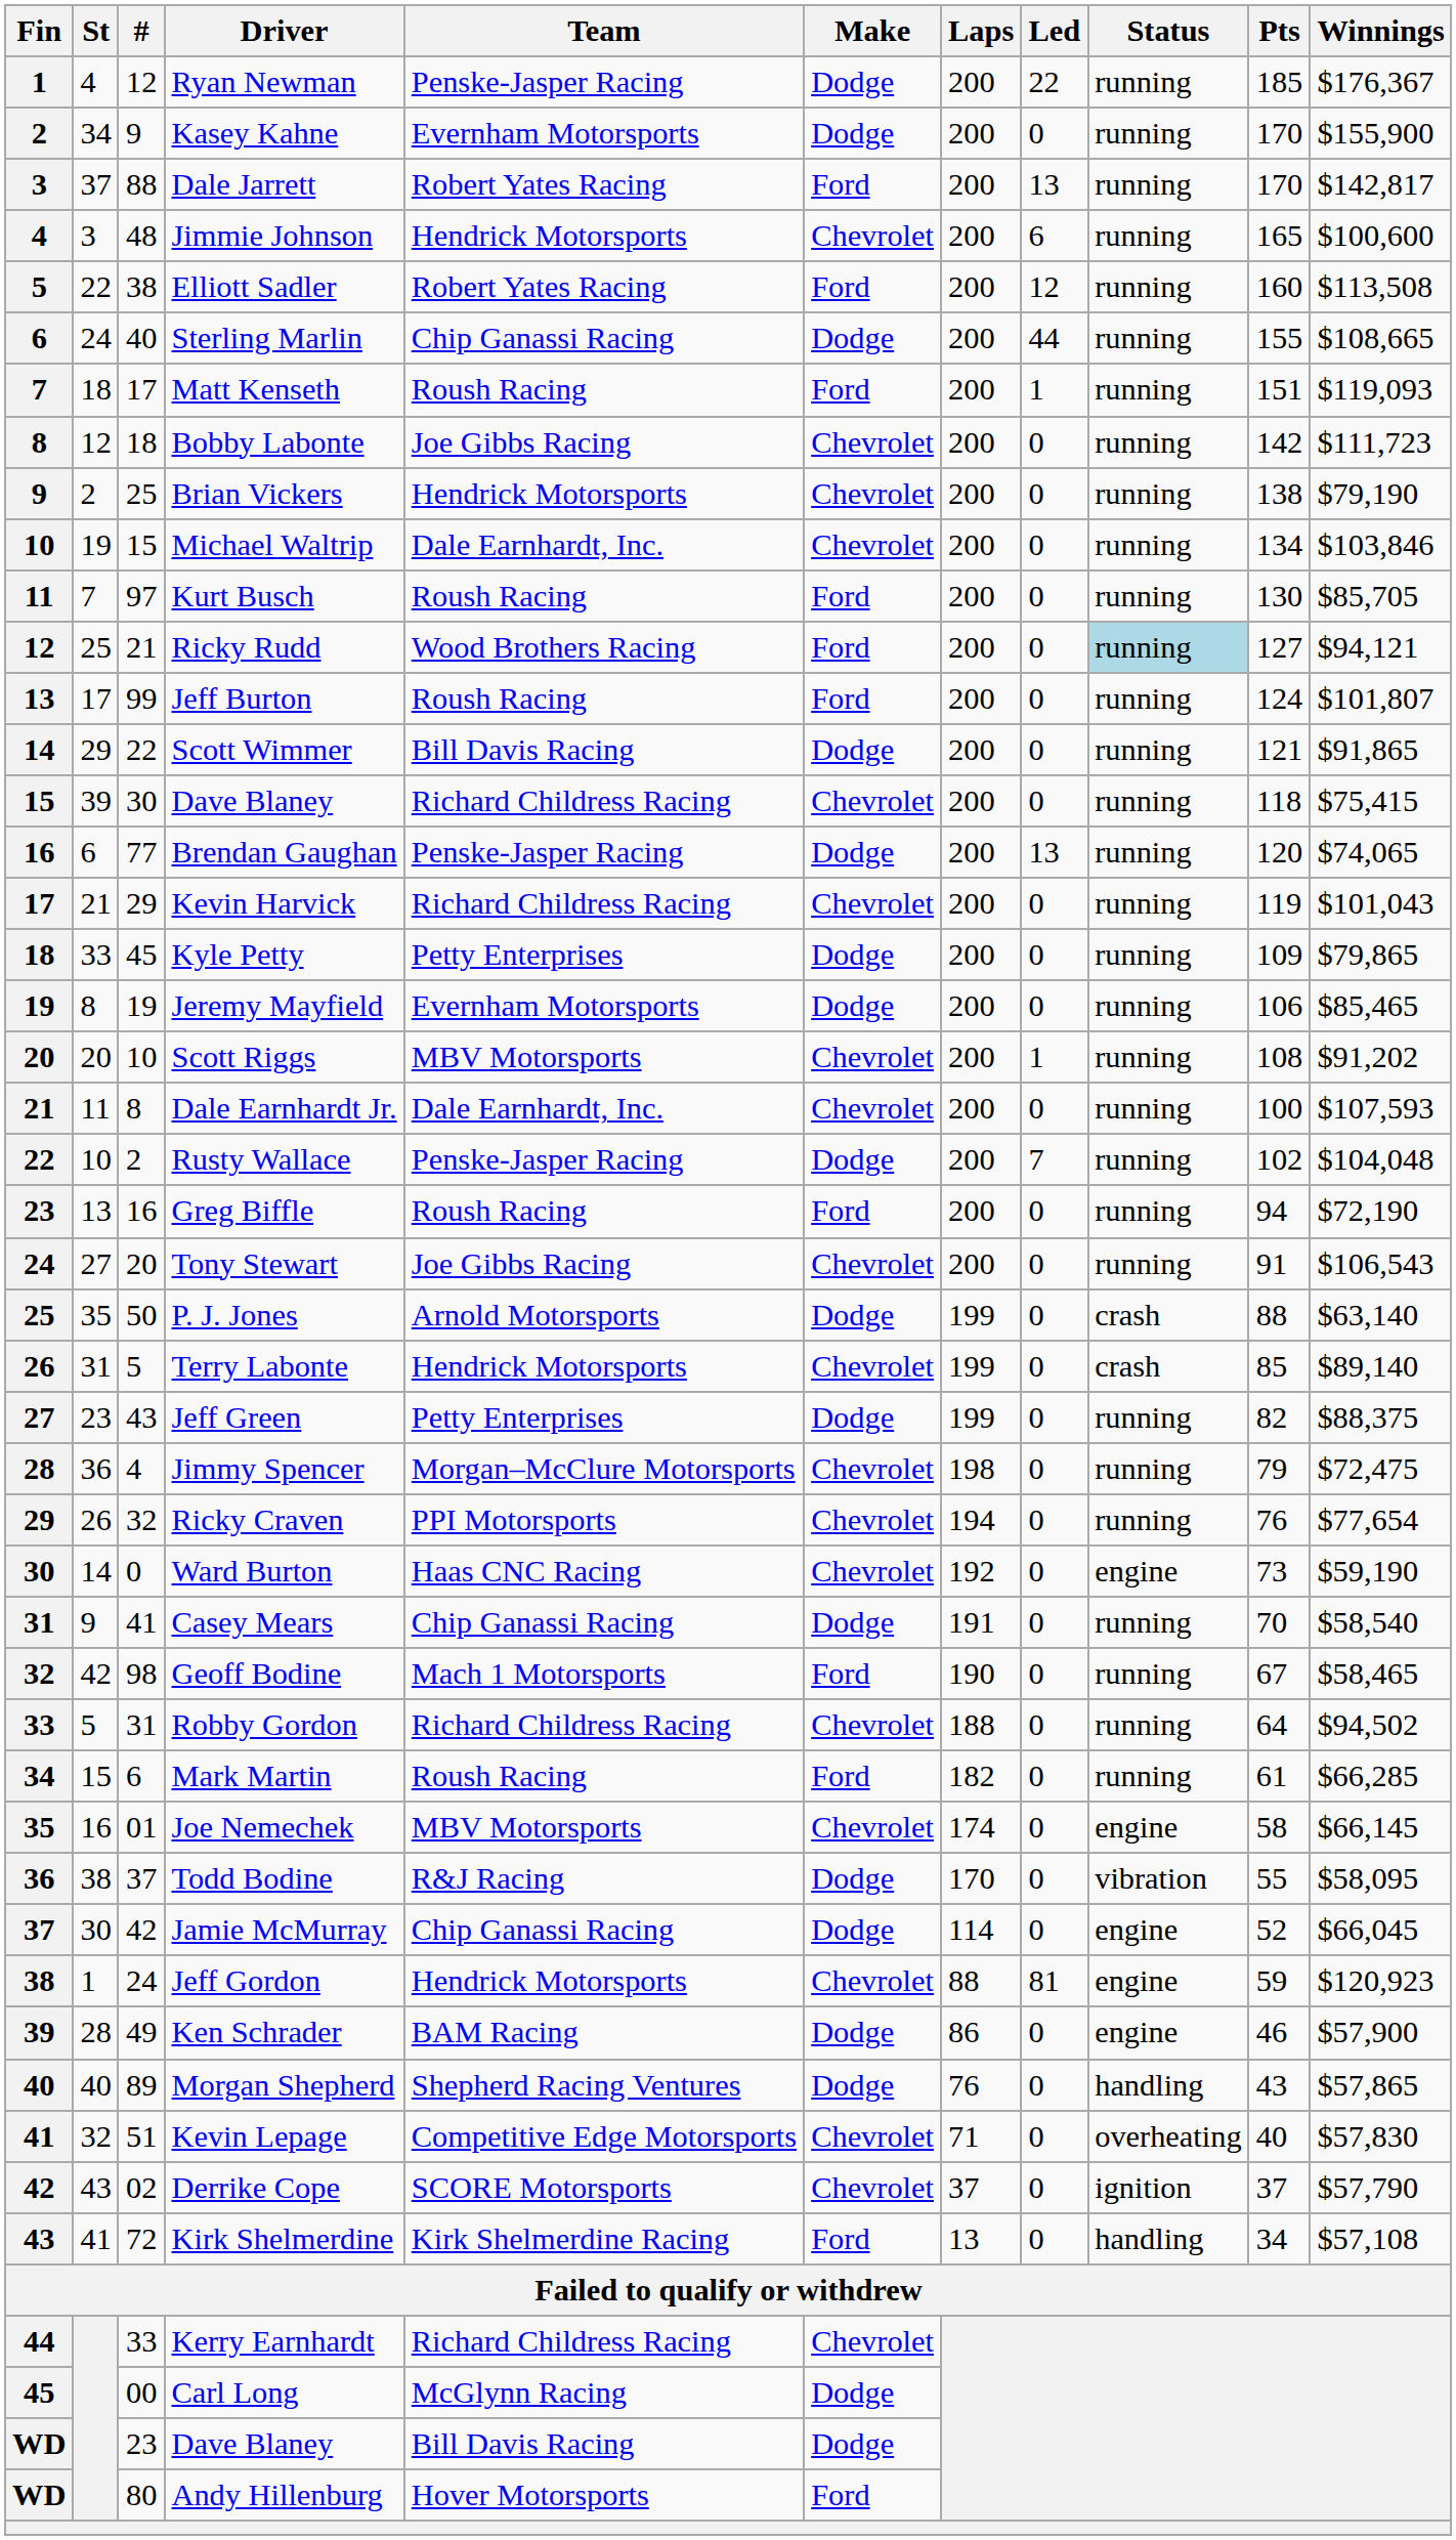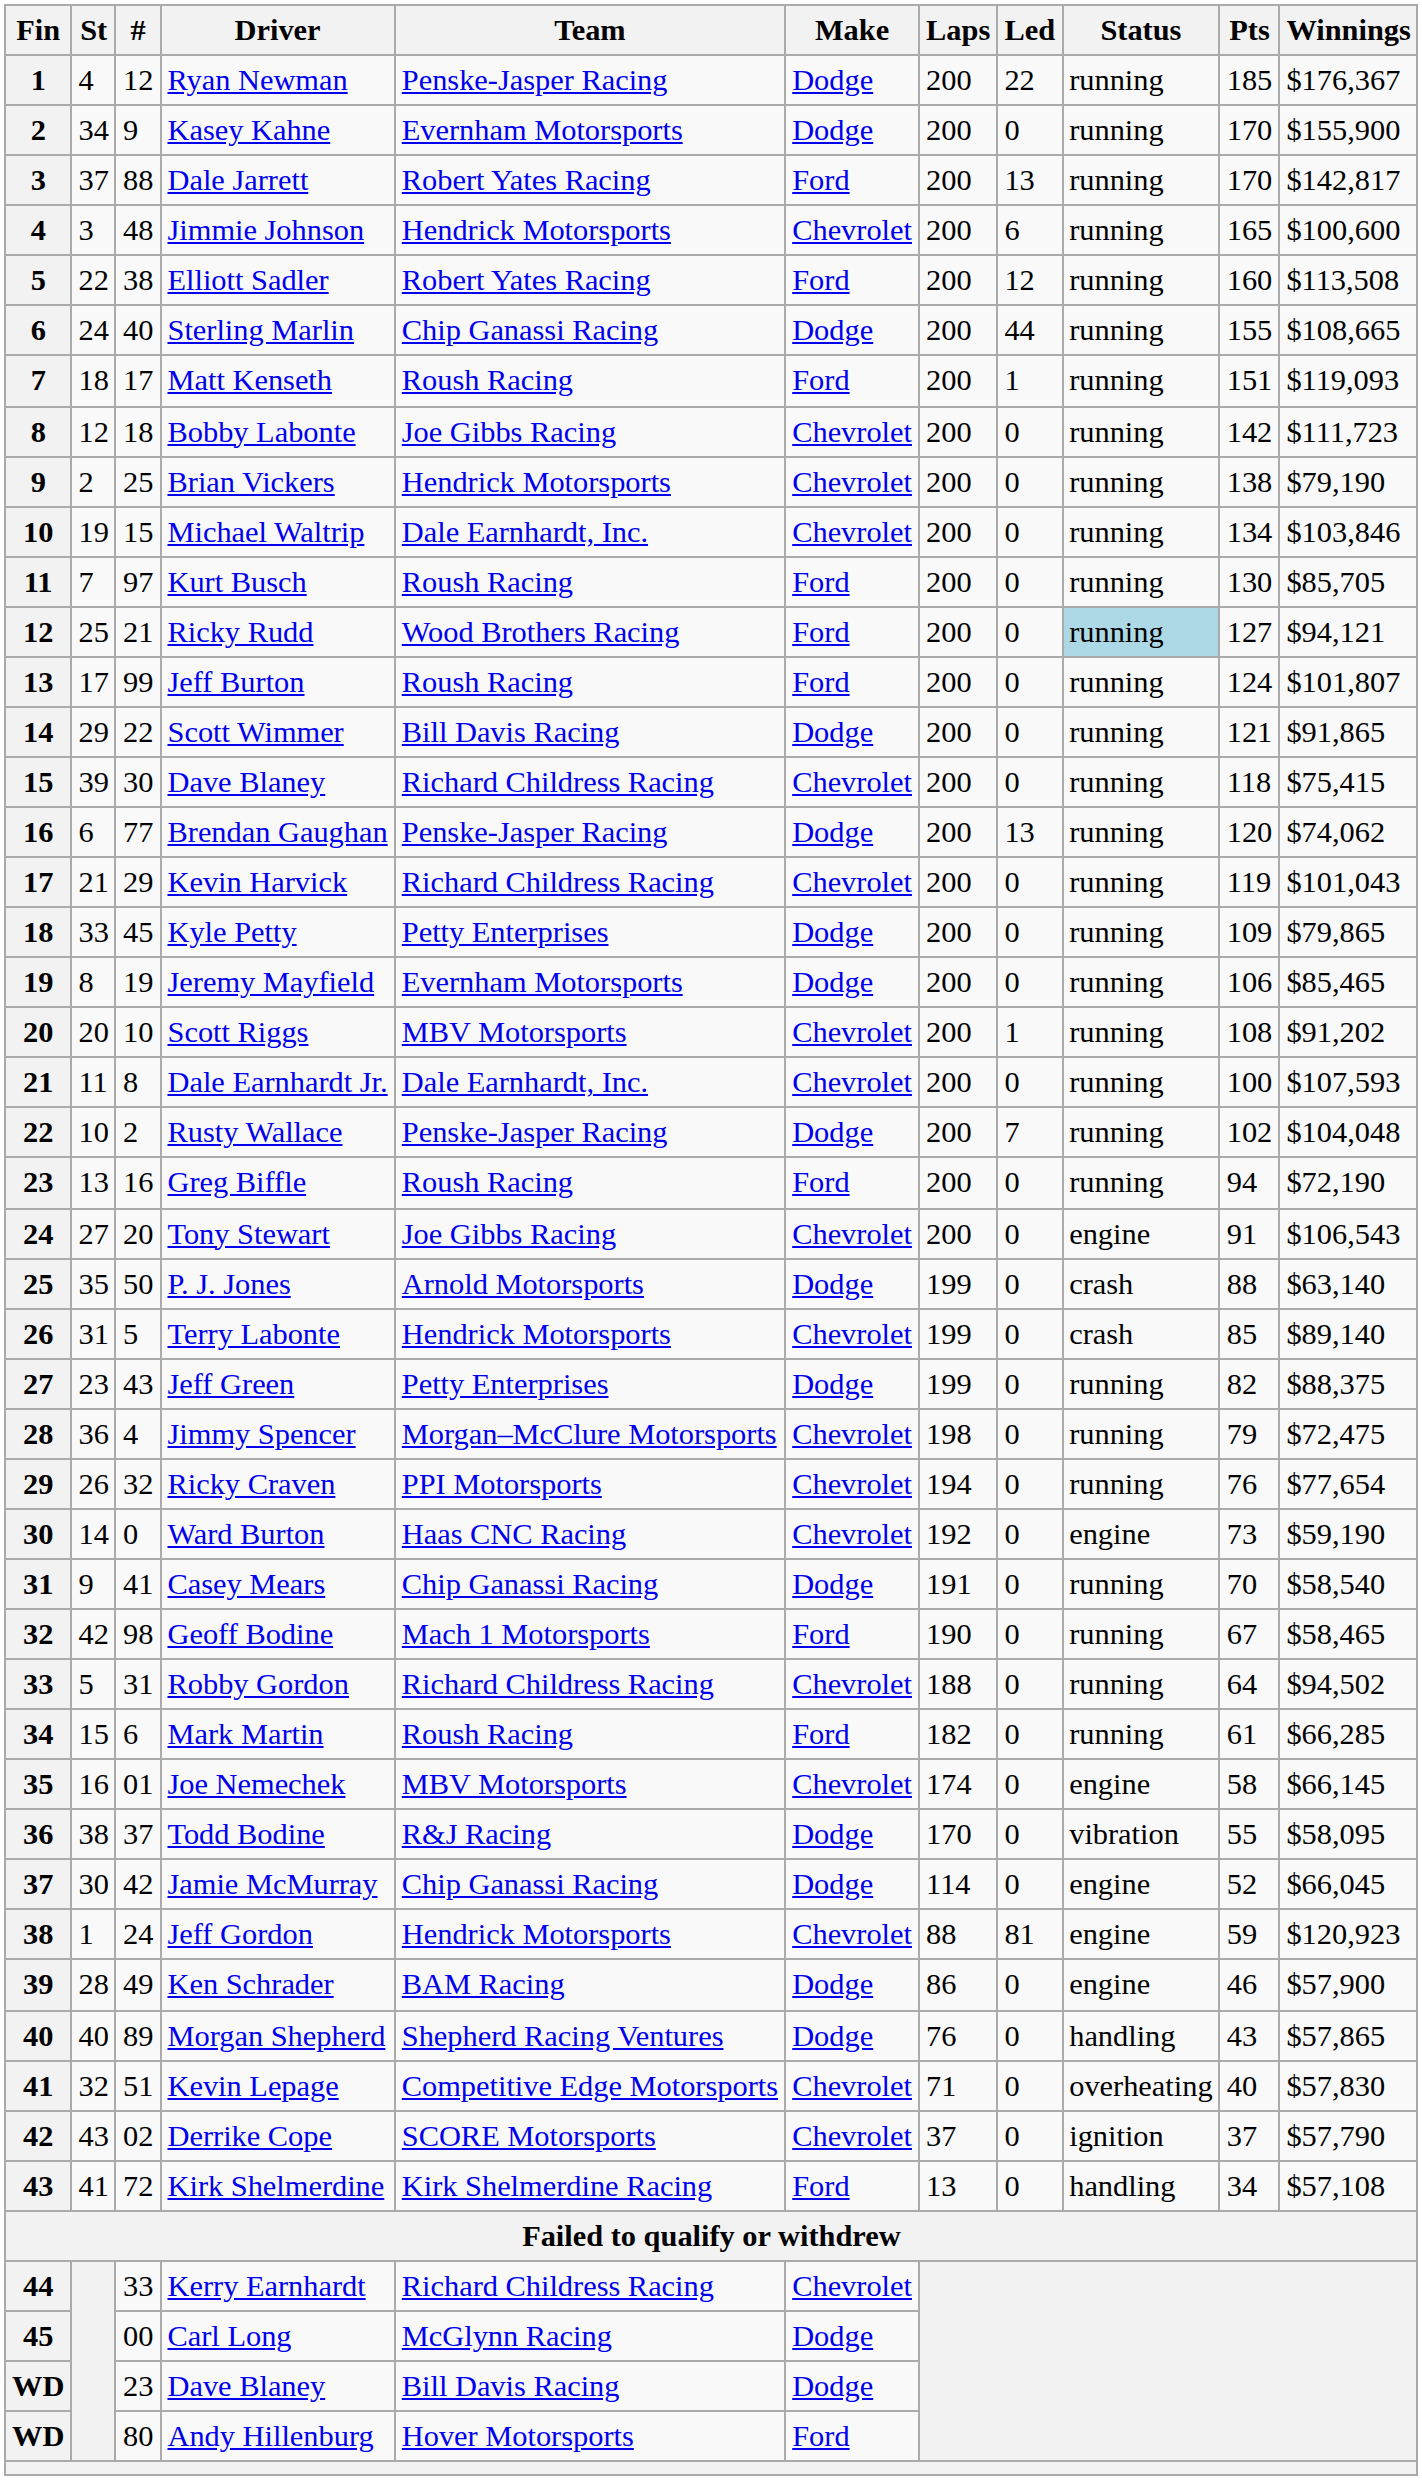Brendan Gaughan | Winnings: $74,065 -> $74,062
Tony Stewart | Status: running -> engine
